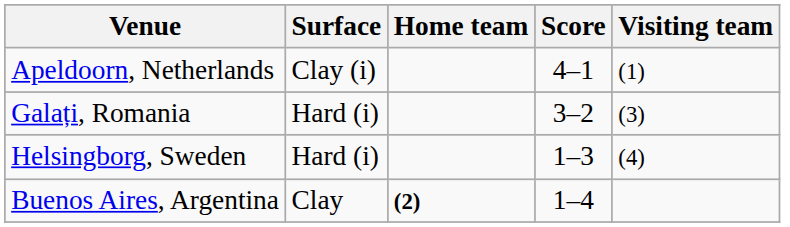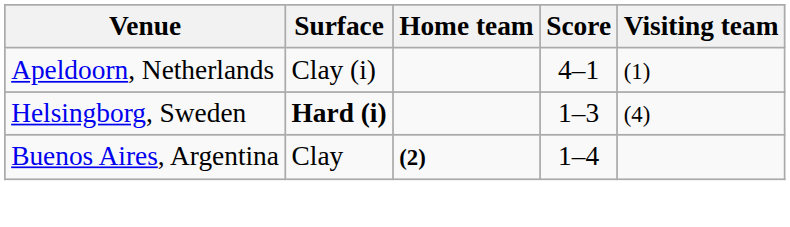- row: Galați, Romania | Hard (i) | 3–2 | (3)
Helsingborg, Sweden | Surface: normal -> bold
